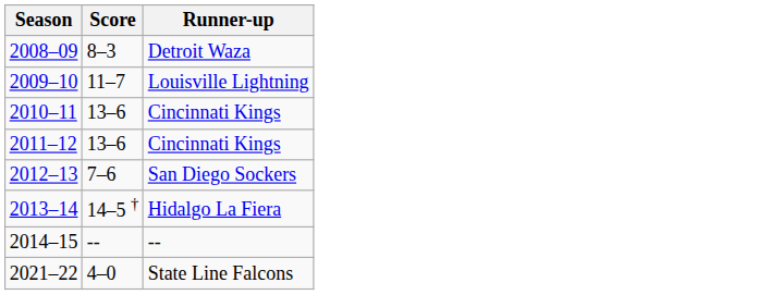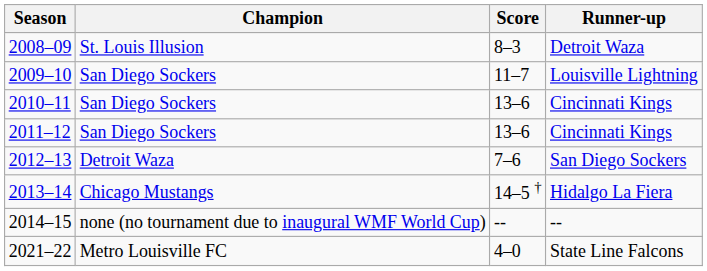+ column: Champion | St. Louis Illusion | San Diego Sockers | San Diego Sockers | San Diego Sockers | Detroit Waza | Chicago Mustangs | none (no tournament due to inaugural WMF World Cup) | Metro Louisville FC
